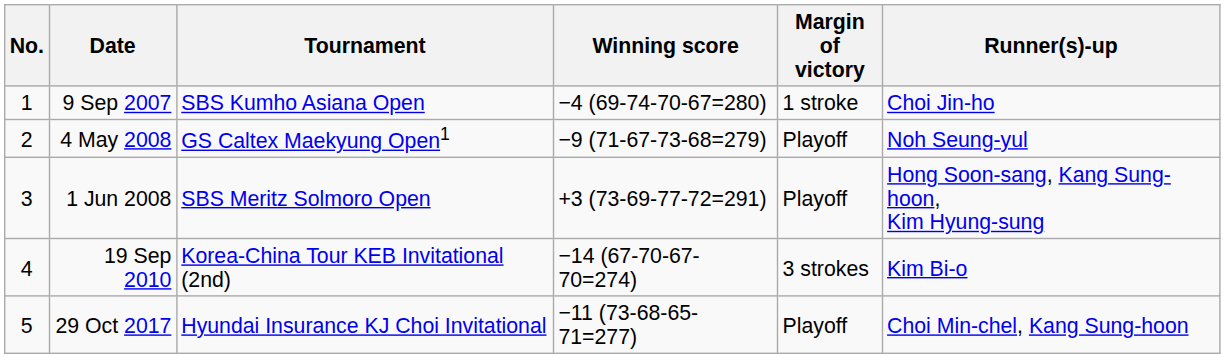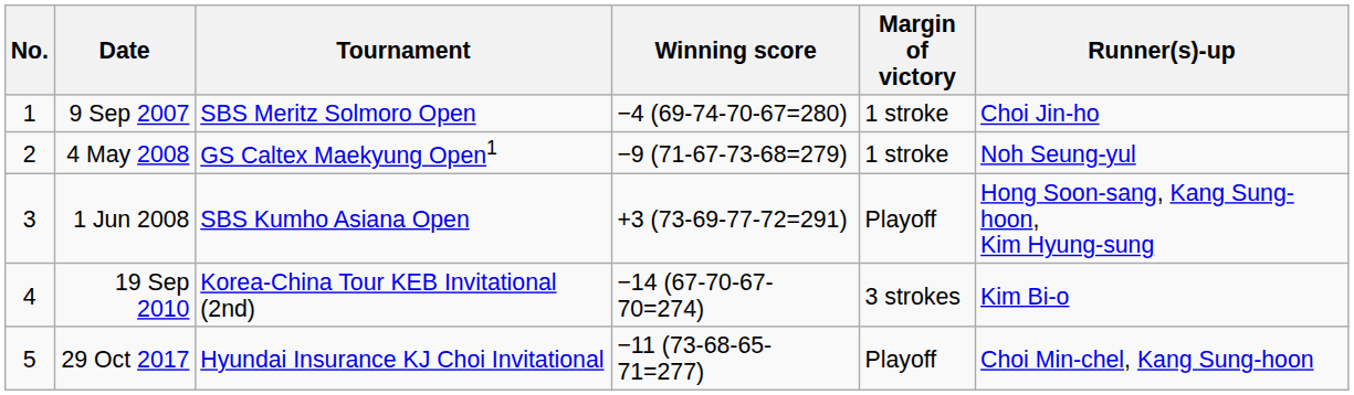9 Sep 2007 | Tournament: SBS Kumho Asiana Open -> SBS Meritz Solmoro Open
4 May 2008 | Margin of victory: Playoff -> 1 stroke
1 Jun 2008 | Tournament: SBS Meritz Solmoro Open -> SBS Kumho Asiana Open
